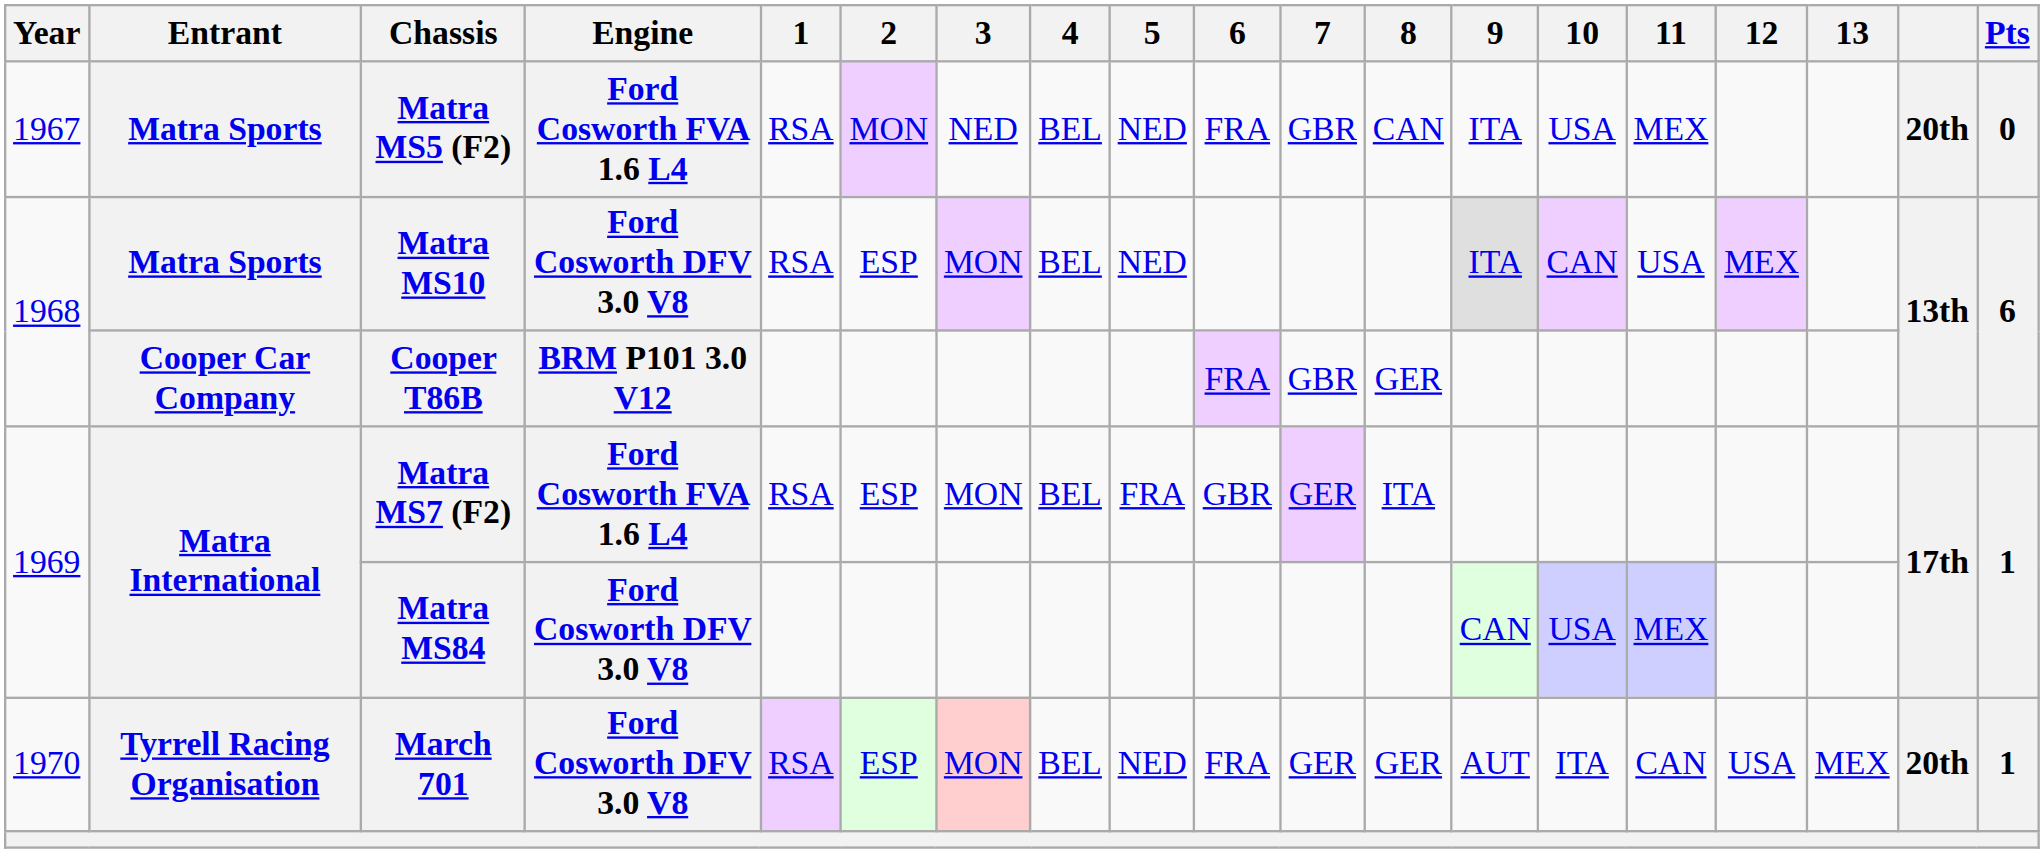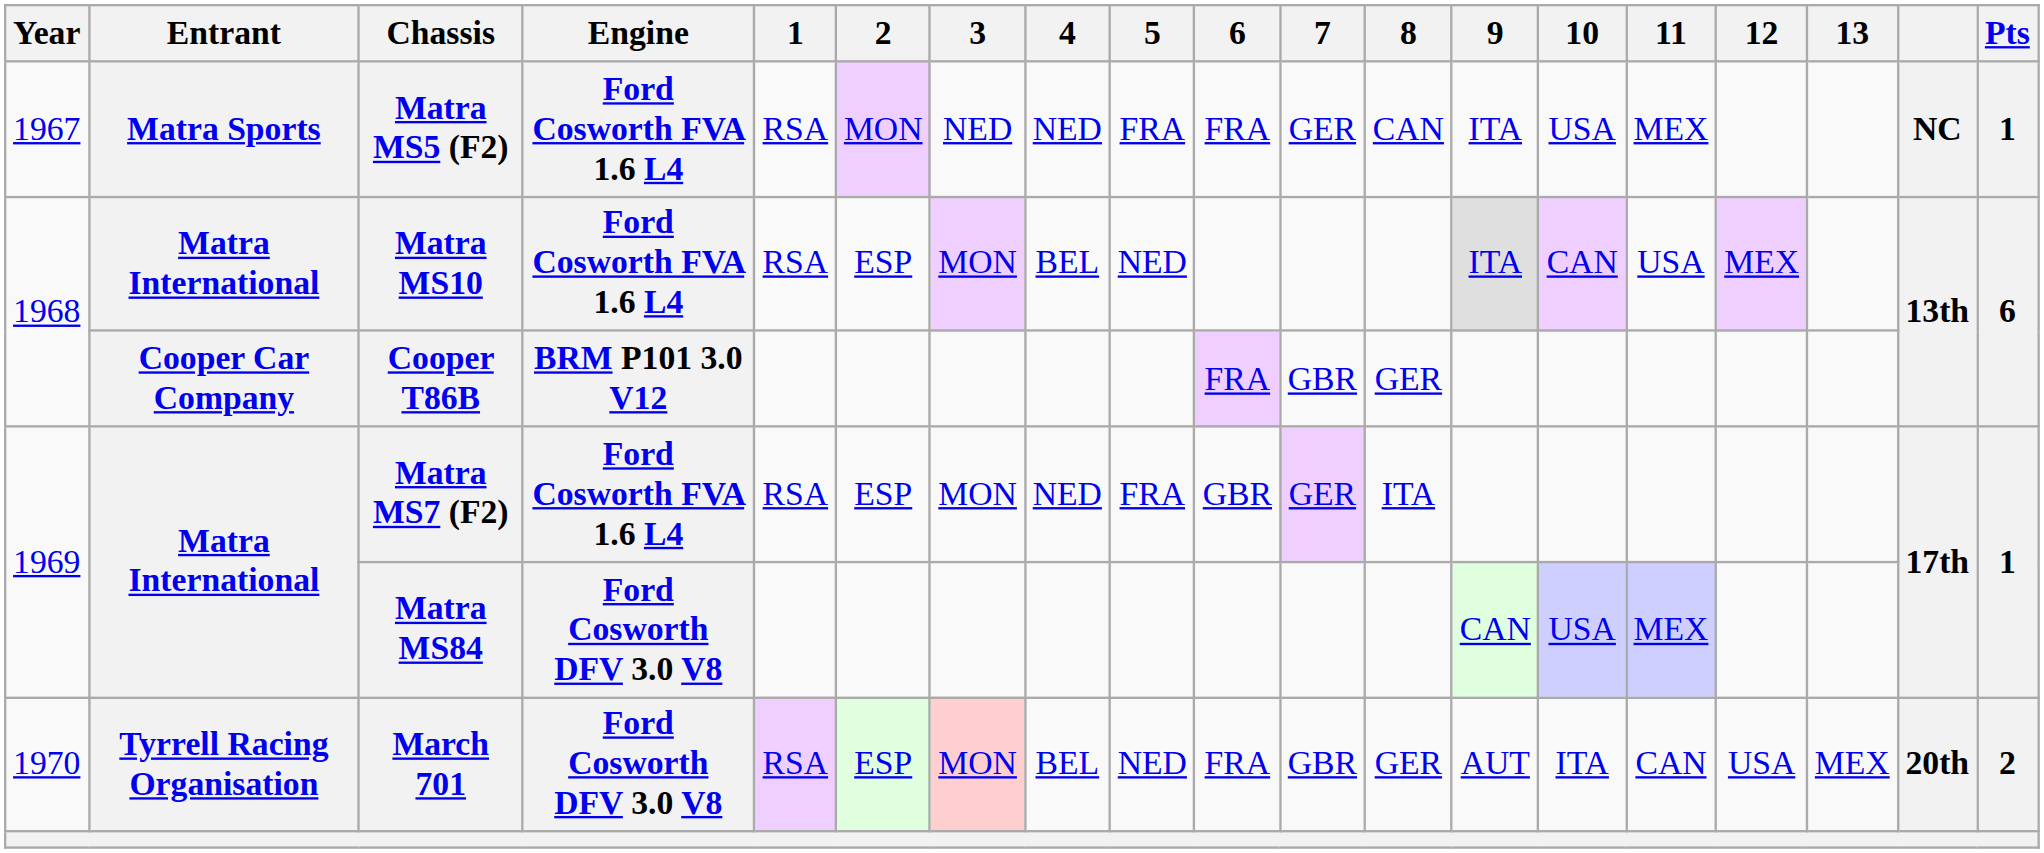Matra MS5 (F2) | 4: BEL -> NED
Matra MS5 (F2) | 5: NED -> FRA
Matra MS5 (F2) | 7: GBR -> GER
Matra MS5 (F2) | column 18: 20th -> NC
Matra MS5 (F2) | Pts: 0 -> 1
Matra MS10 | Entrant: Matra Sports -> Matra International
Matra MS10 | Engine: Ford Cosworth DFV 3.0 V8 -> Ford Cosworth FVA 1.6 L4
Matra MS7 (F2) | 4: BEL -> NED
March 701 | 7: GER -> GBR
March 701 | Pts: 1 -> 2
